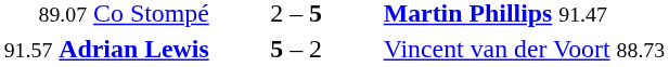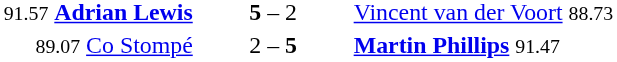rows swapped: 91.57 Adrian Lewis <-> 89.07 Co Stompé
